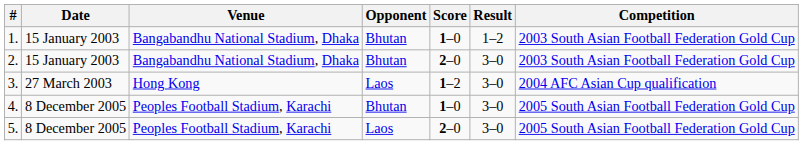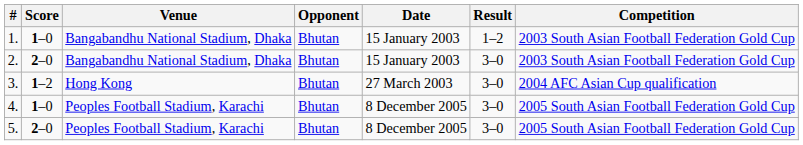columns swapped: Date <-> Score
3. | Opponent: Laos -> Bhutan
5. | Opponent: Laos -> Bhutan
